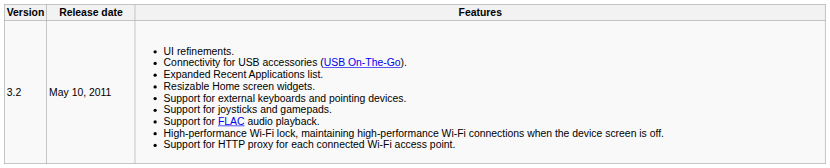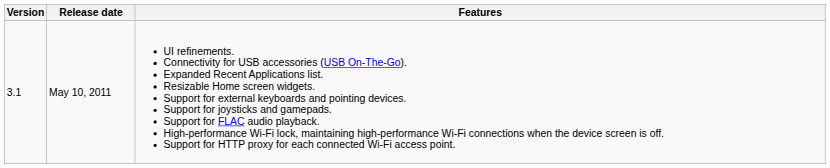May 10, 2011 | Version: 3.2 -> 3.1
